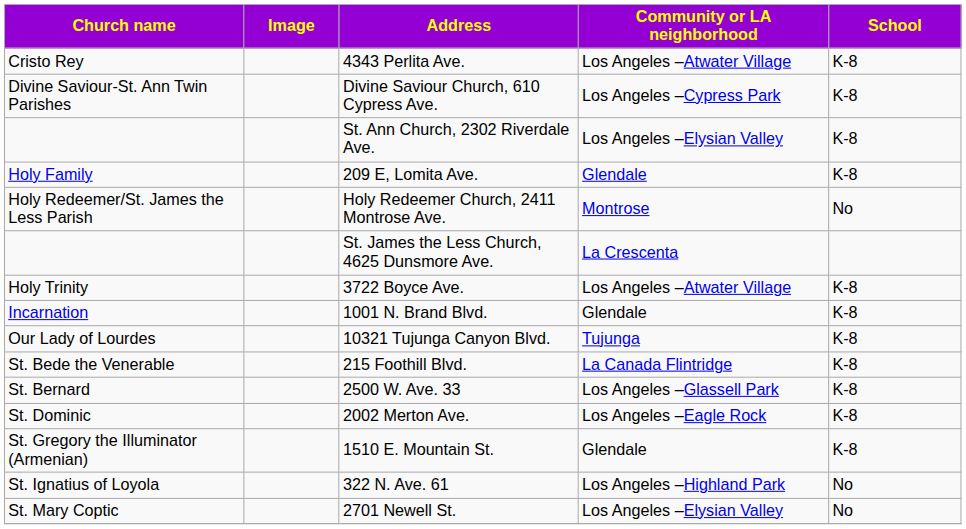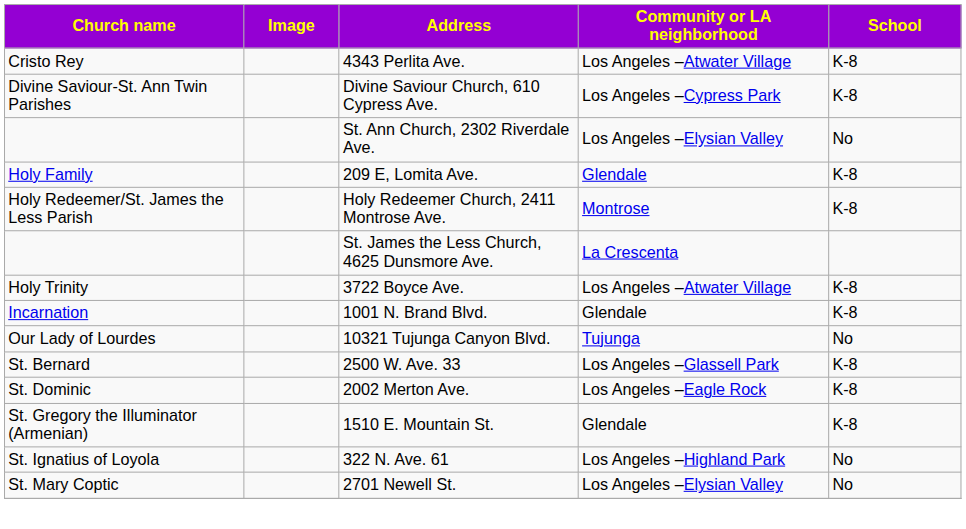St. Ann Church, 2302 Riverdale Ave. | School: K-8 -> No
Holy Redeemer Church, 2411 Montrose Ave. | School: No -> K-8
10321 Tujunga Canyon Blvd. | School: K-8 -> No
- row: St. Bede the Venerable | 215 Foothill Blvd. | La Canada Flintridge | K-8
